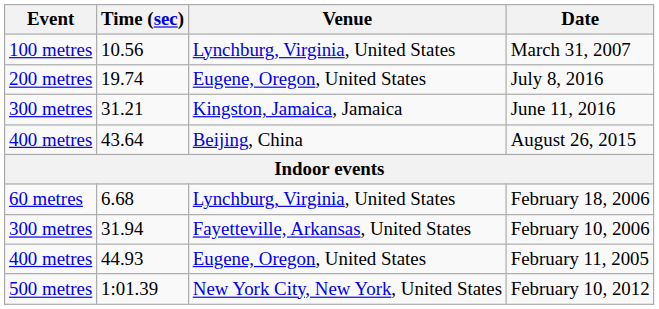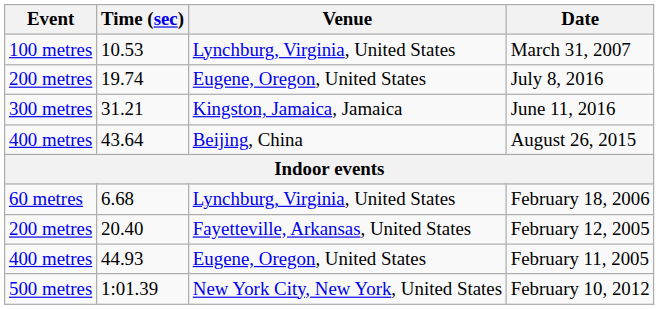March 31, 2007 | Time (sec): 10.56 -> 10.53
+ row: 200 metres | 20.40 | Fayetteville, Arkansas, United States | February 12, 2005
- row: 300 metres | 31.94 | Fayetteville, Arkansas, United States | February 10, 2006
